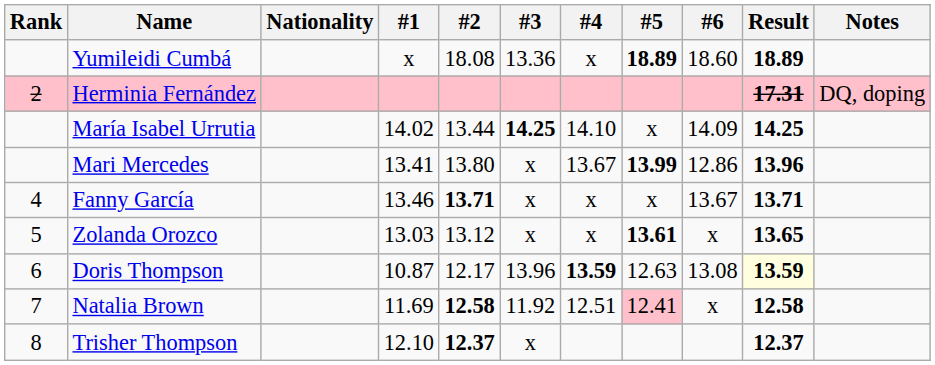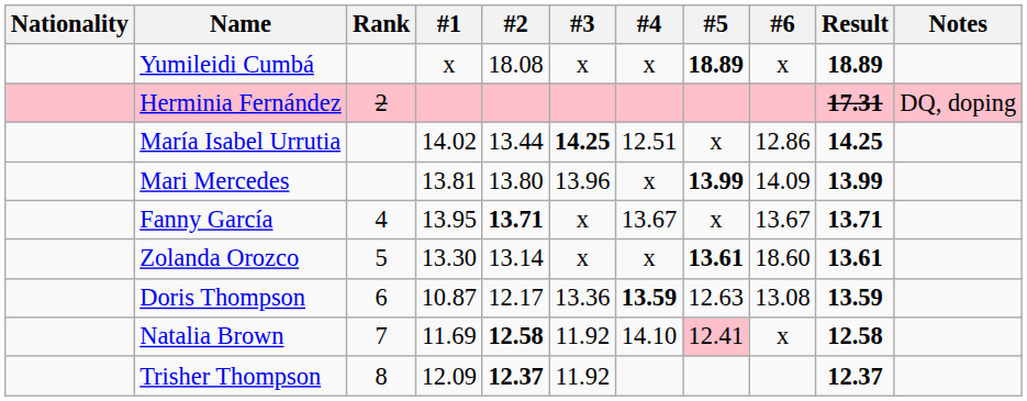columns swapped: Rank <-> Nationality
Yumileidi Cumbá | #3: 13.36 -> x
Yumileidi Cumbá | #6: 18.60 -> x
María Isabel Urrutia | #4: 14.10 -> 12.51
María Isabel Urrutia | #6: 14.09 -> 12.86
Mari Mercedes | #1: 13.41 -> 13.81
Mari Mercedes | #3: x -> 13.96
Mari Mercedes | #4: 13.67 -> x
Mari Mercedes | #6: 12.86 -> 14.09
Mari Mercedes | Result: 13.96 -> 13.99
Fanny García | #1: 13.46 -> 13.95
Fanny García | #4: x -> 13.67
Zolanda Orozco | #1: 13.03 -> 13.30
Zolanda Orozco | #2: 13.12 -> 13.14
Zolanda Orozco | #6: x -> 18.60
Zolanda Orozco | Result: 13.65 -> 13.61
Doris Thompson | #3: 13.96 -> 13.36
Doris Thompson | Result: lightyellow background -> no background
Natalia Brown | #4: 12.51 -> 14.10
Trisher Thompson | #1: 12.10 -> 12.09
Trisher Thompson | #3: x -> 11.92
